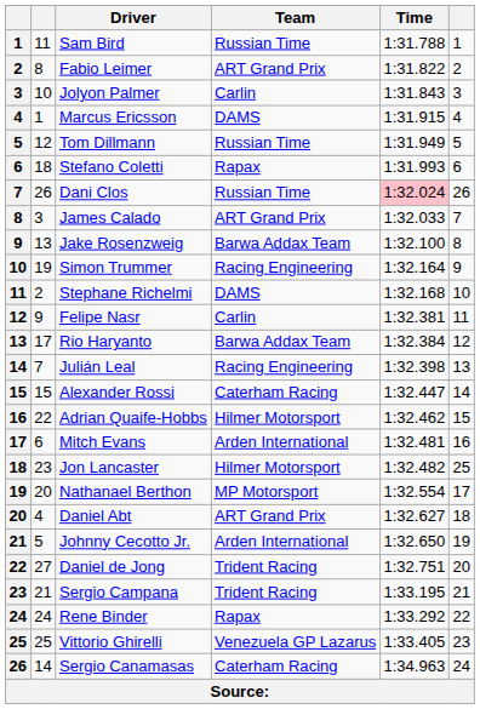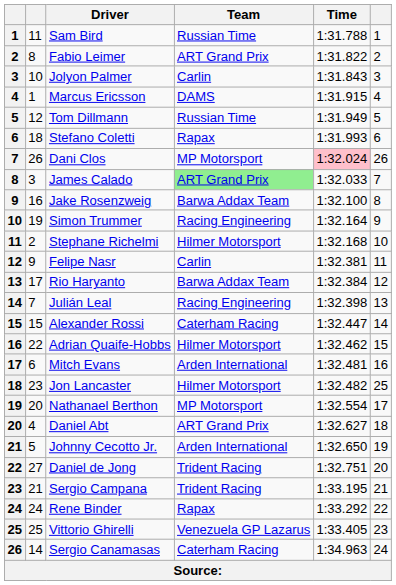Dani Clos | Team: Russian Time -> MP Motorsport
James Calado | Team: no background -> lightgreen background
Jake Rosenzweig | column 2: 13 -> 16
Stephane Richelmi | Team: DAMS -> Hilmer Motorsport
